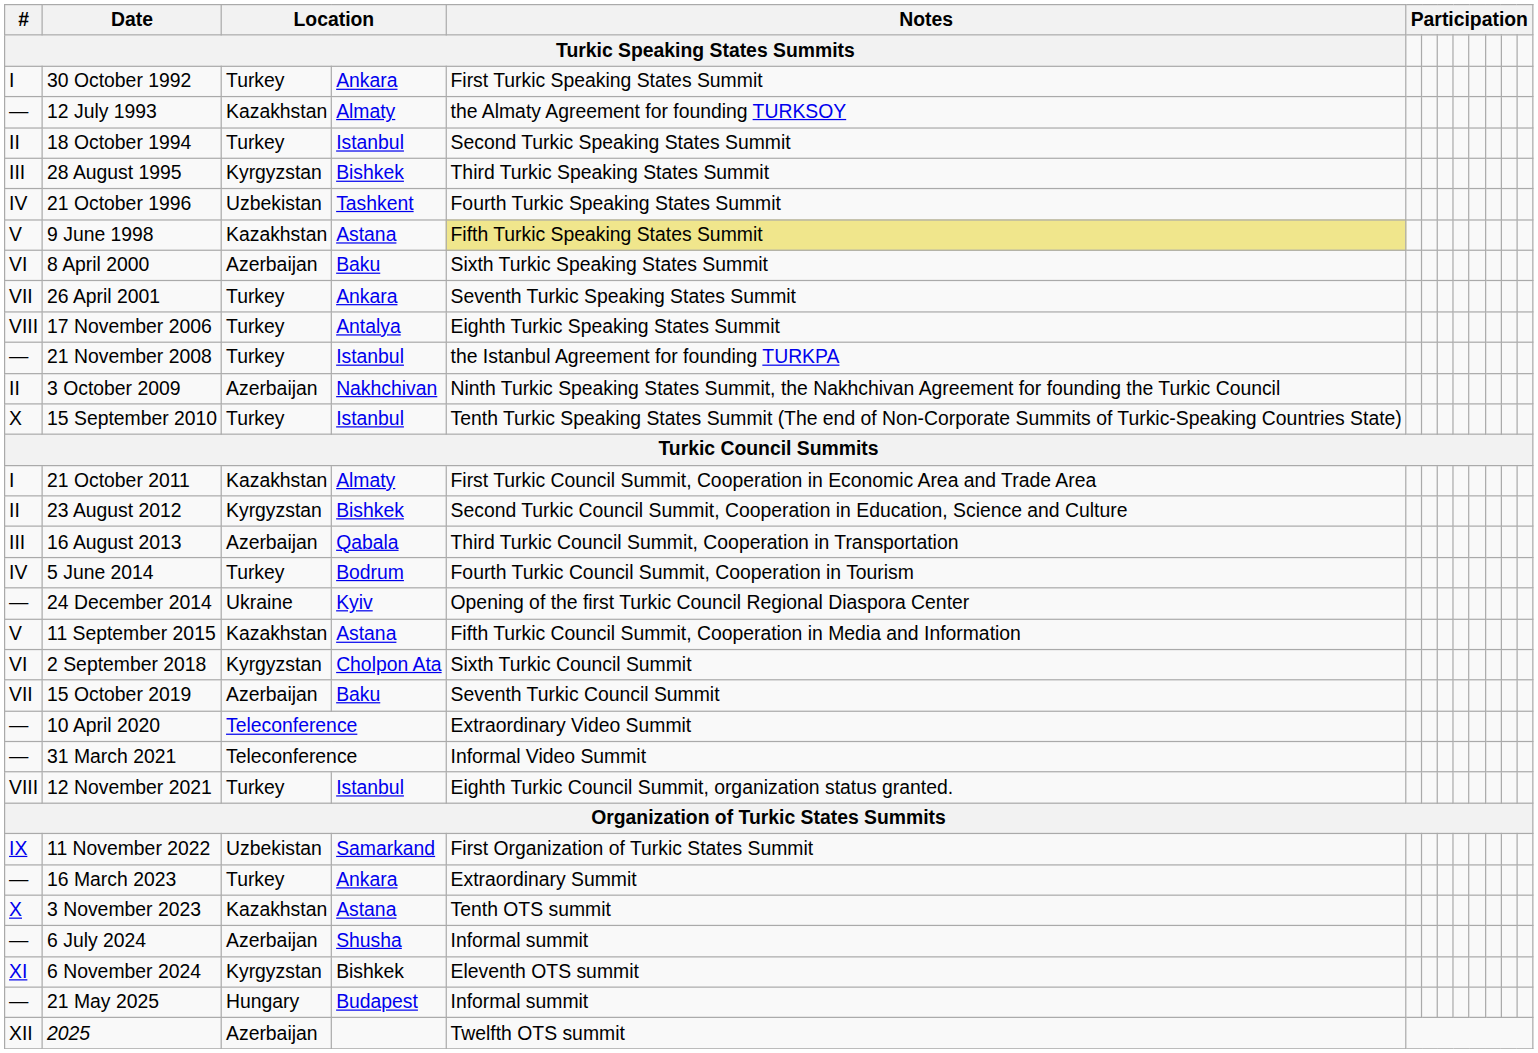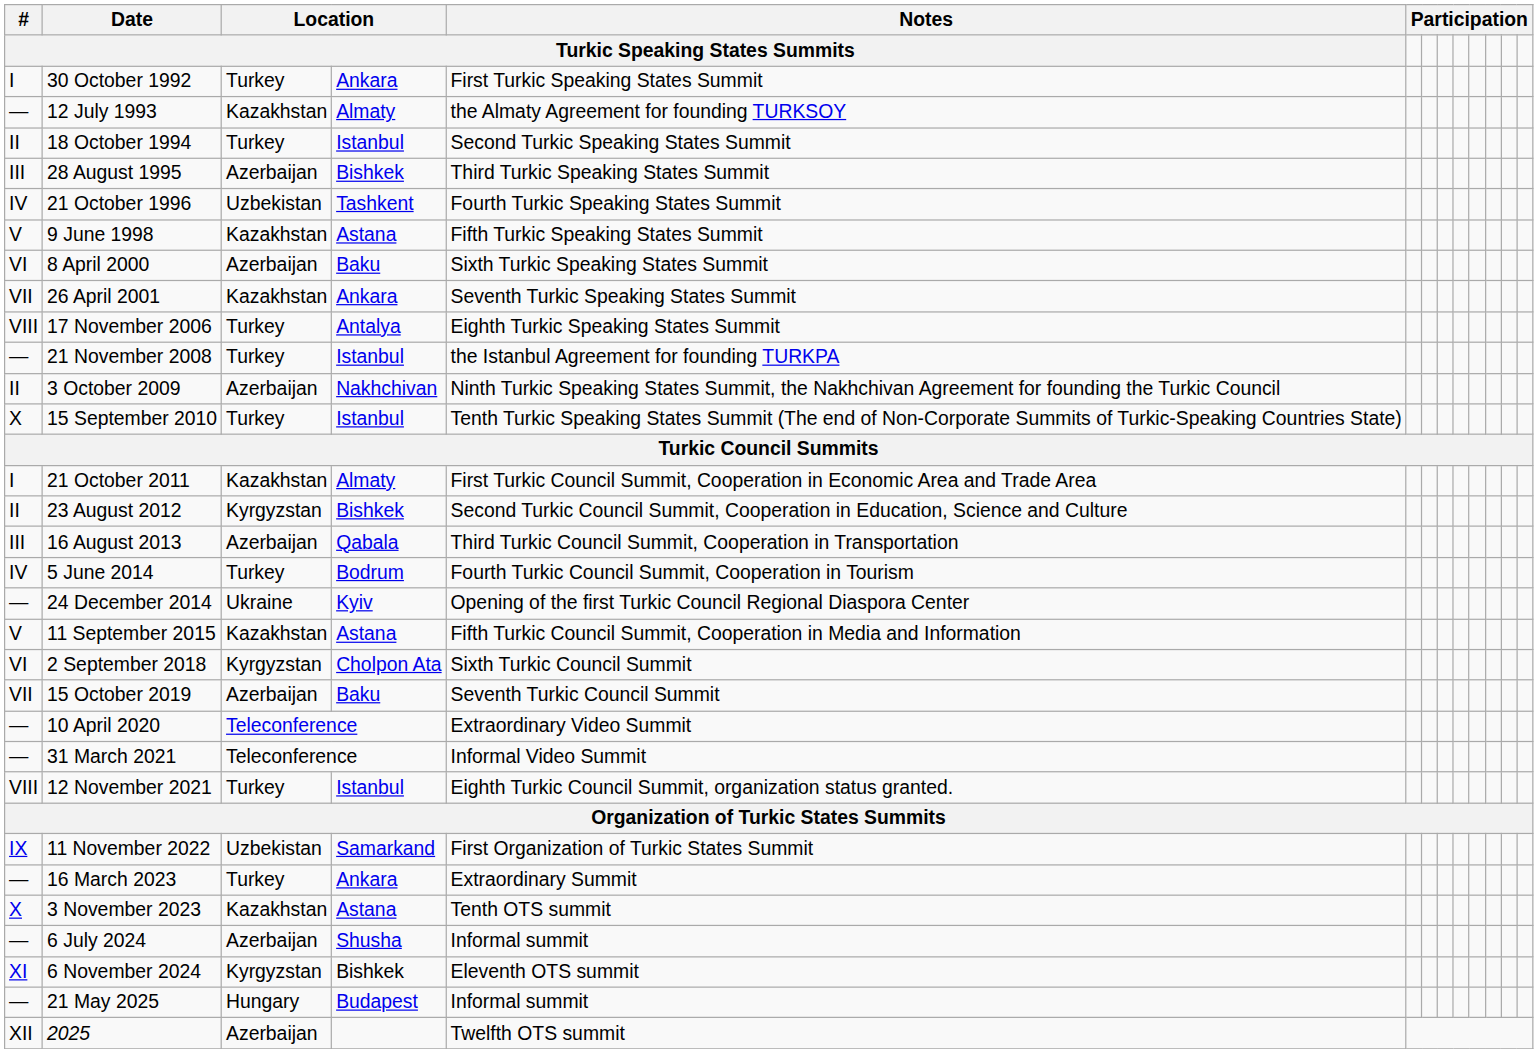28 August 1995 | column 3: Kyrgyzstan -> Azerbaijan
9 June 1998 | Notes: khaki background -> no background
26 April 2001 | column 3: Turkey -> Kazakhstan
